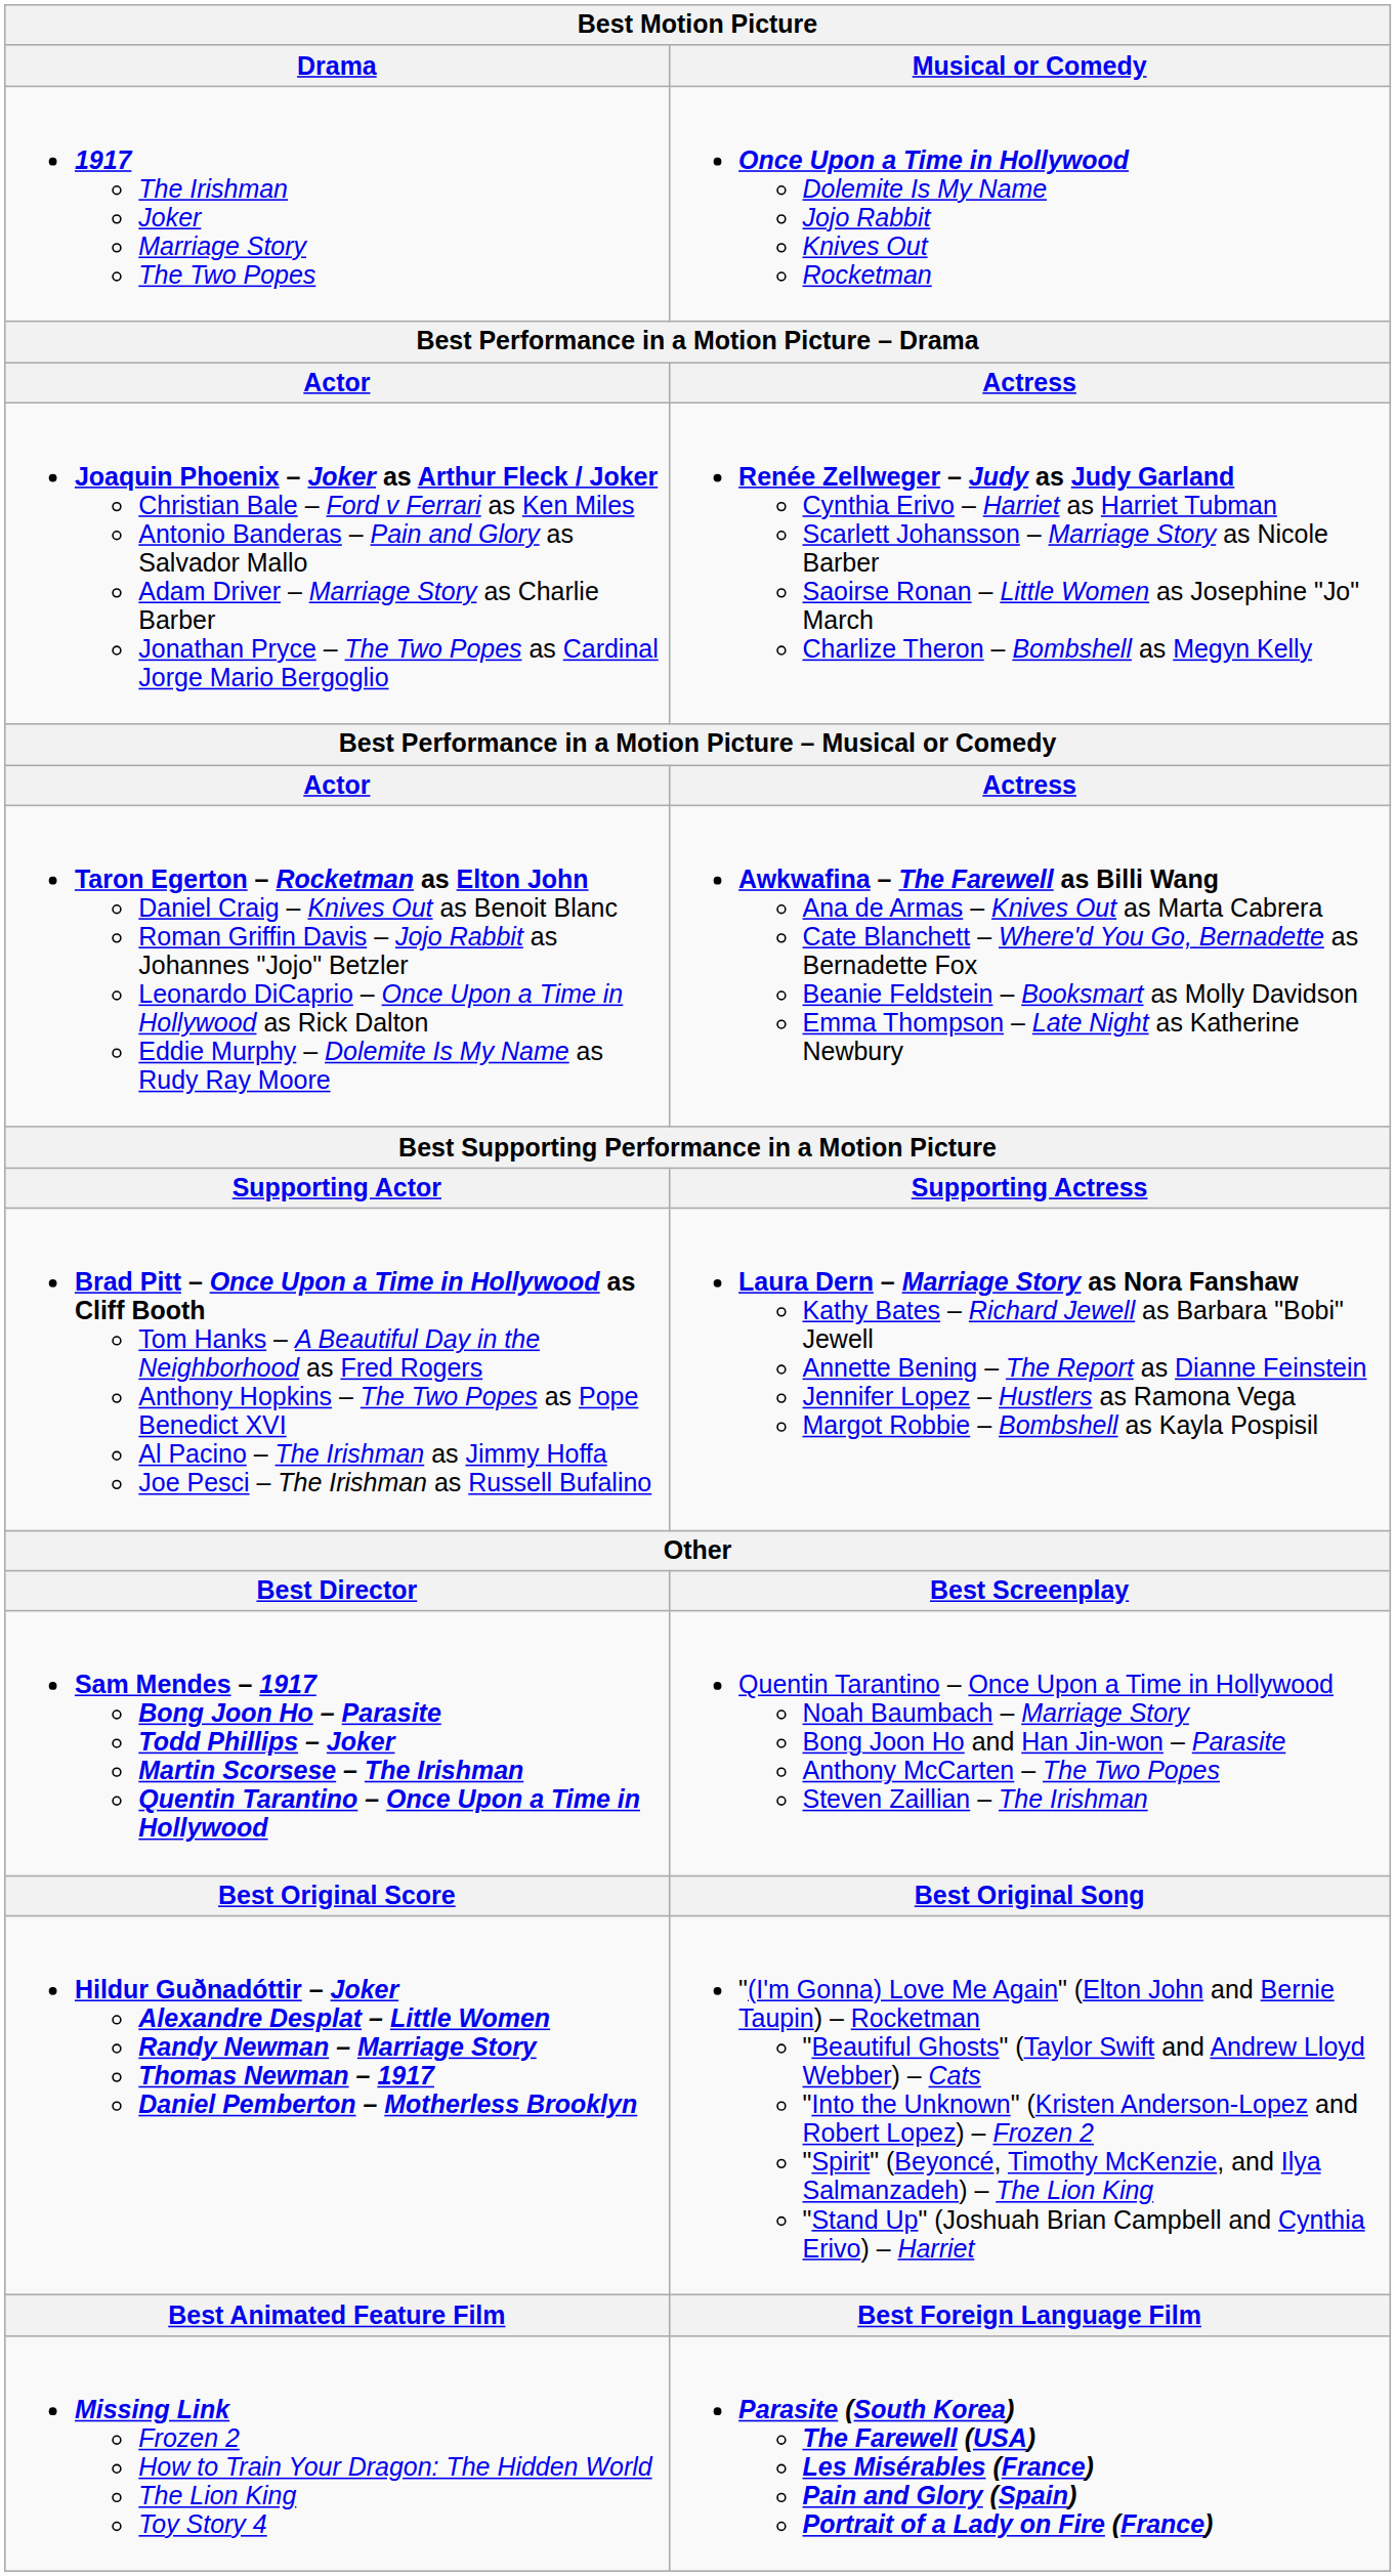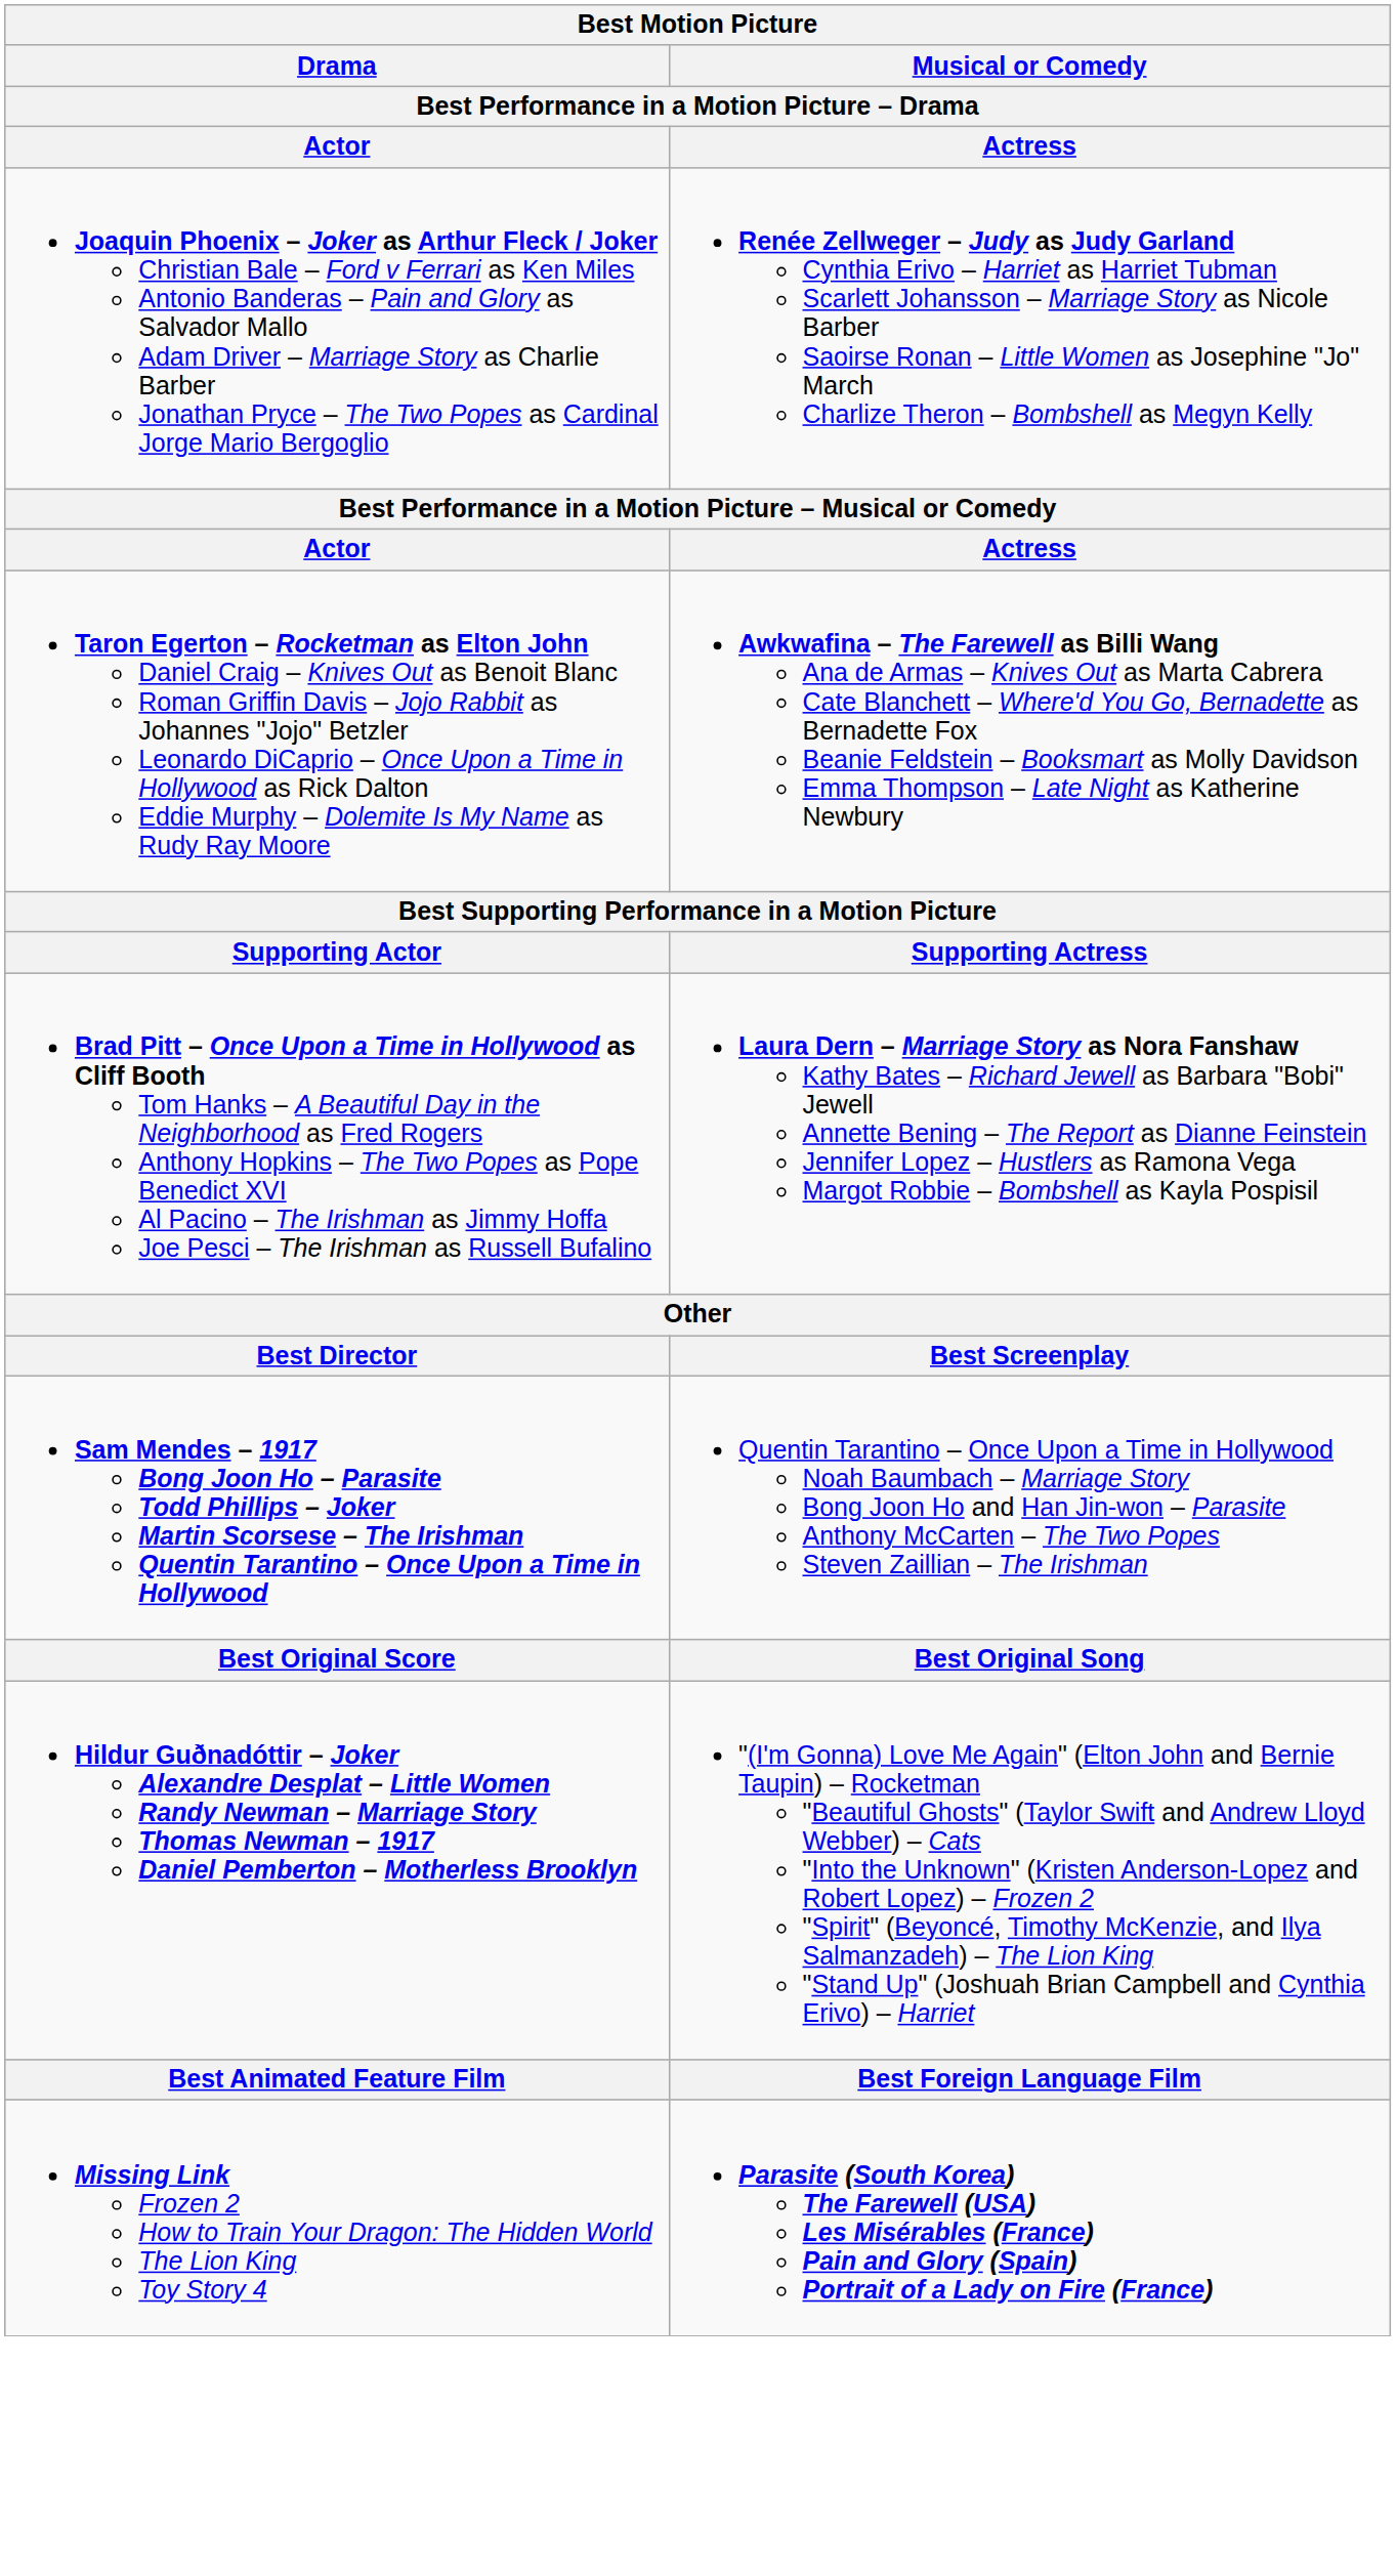- row: 1917 The Irishman Joker Marriage Story The Two Popes | Once Upon a Time in Hollywood Dolemite Is My Name Jojo Rabbit Knives Out Rocketman
